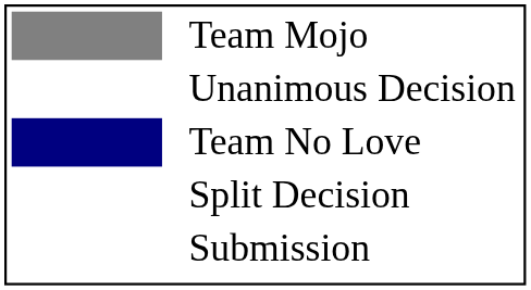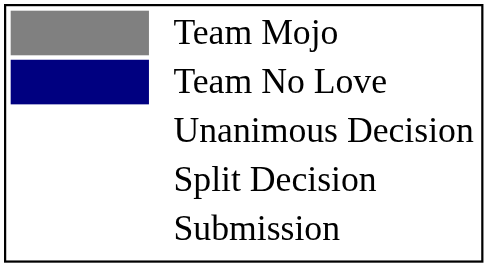rows swapped: Team No Love <-> Unanimous Decision
